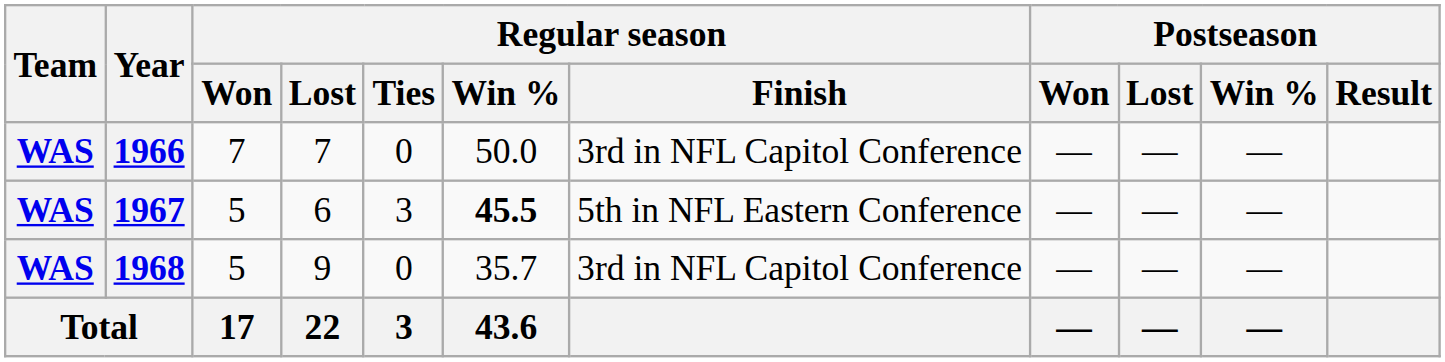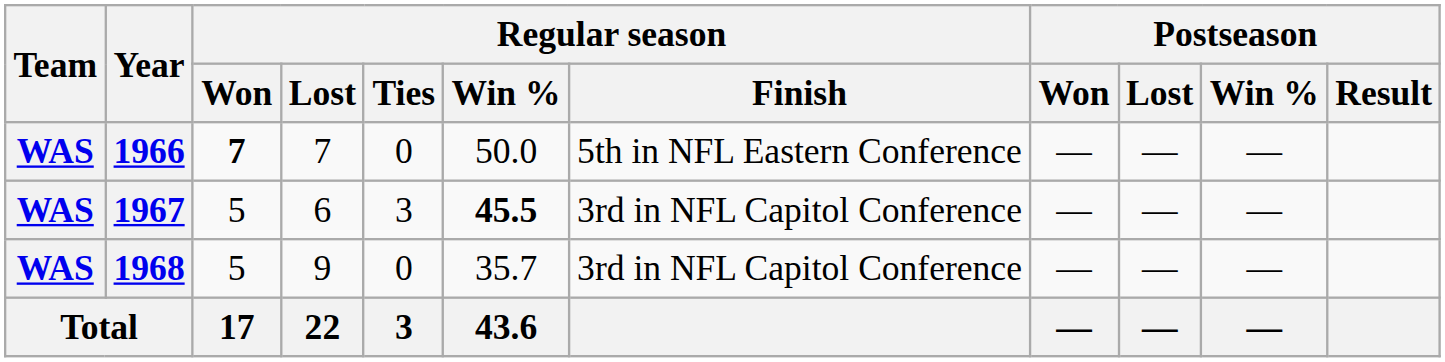1966 | Regular season / Won: normal -> bold
1966 | Regular season / Finish: 3rd in NFL Capitol Conference -> 5th in NFL Eastern Conference
1967 | Regular season / Finish: 5th in NFL Eastern Conference -> 3rd in NFL Capitol Conference
